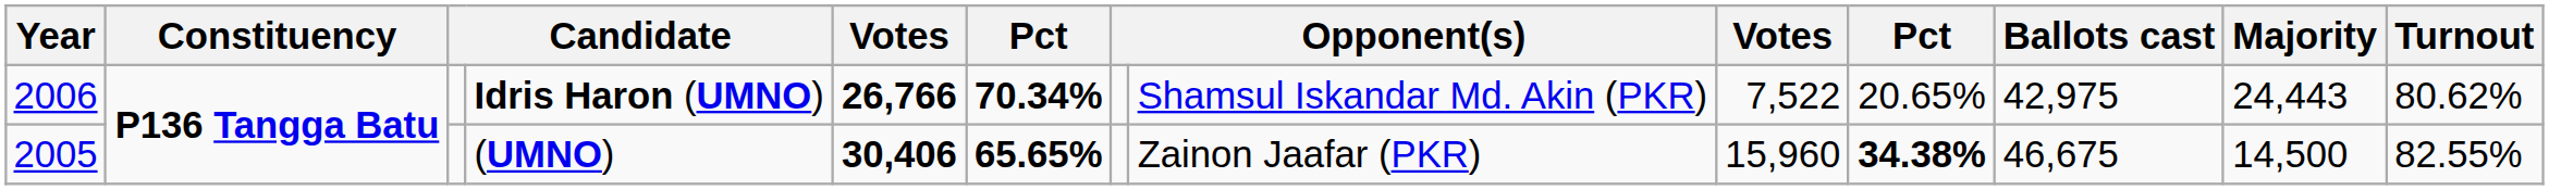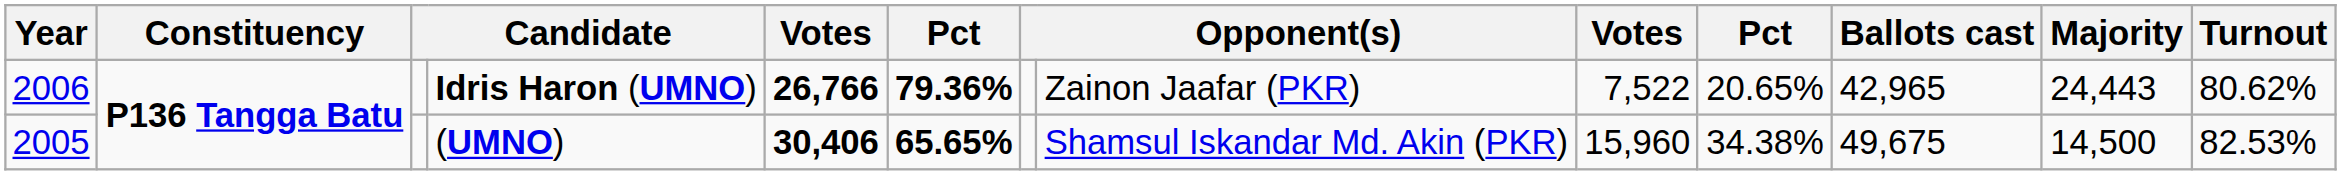Idris Haron (UMNO) | column 6: 70.34% -> 79.36%
Idris Haron (UMNO) | column 8: Shamsul Iskandar Md. Akin (PKR) -> Zainon Jaafar (PKR)
Idris Haron (UMNO) | Ballots cast: 42,975 -> 42,965
(UMNO) | column 8: Zainon Jaafar (PKR) -> Shamsul Iskandar Md. Akin (PKR)
(UMNO) | column 10: bold -> normal
(UMNO) | Ballots cast: 46,675 -> 49,675
(UMNO) | Turnout: 82.55% -> 82.53%
